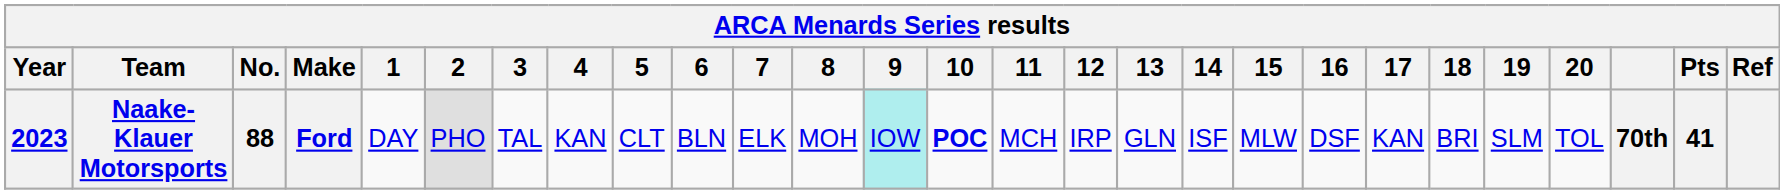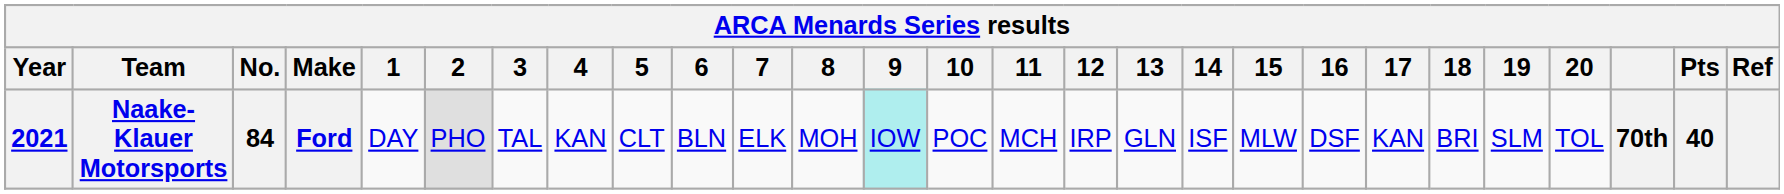Naake-Klauer Motorsports | Year: 2023 -> 2021
Naake-Klauer Motorsports | No.: 88 -> 84
Naake-Klauer Motorsports | 10: bold -> normal
Naake-Klauer Motorsports | Pts: 41 -> 40
